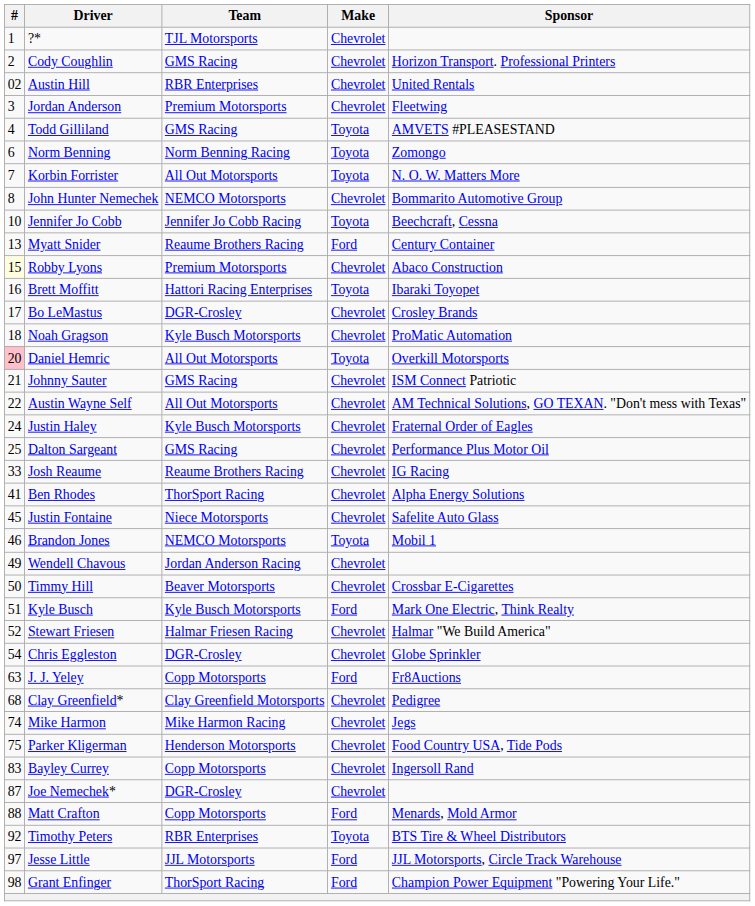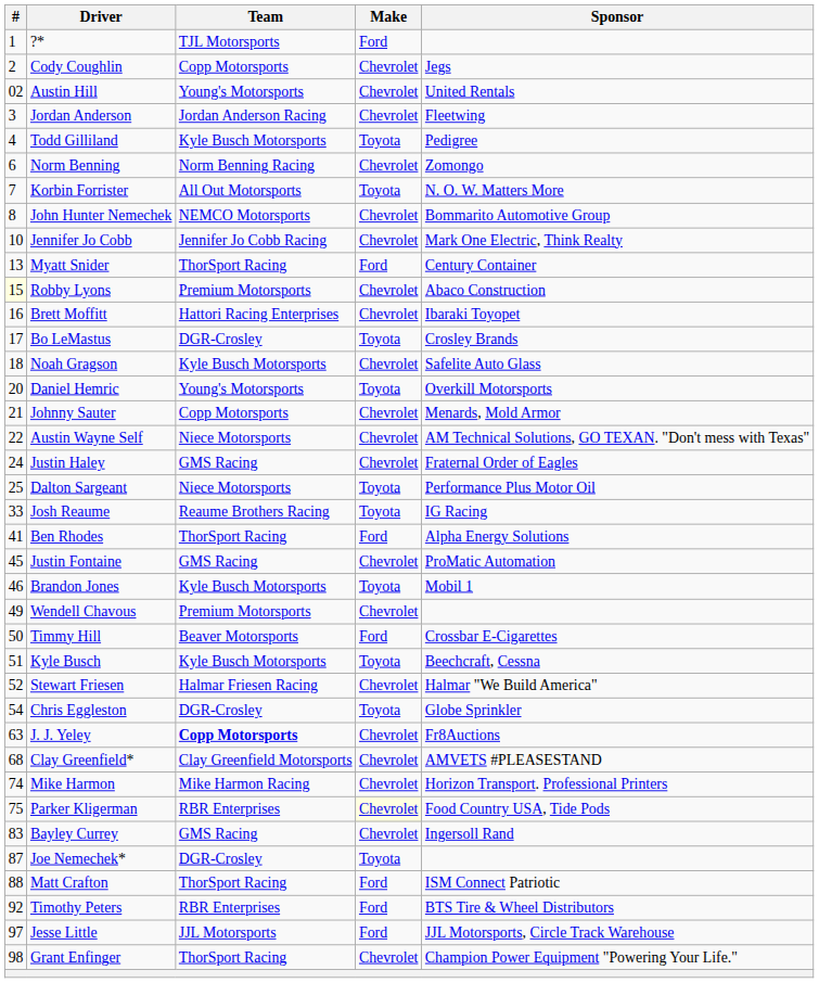?* | Make: Chevrolet -> Ford
Cody Coughlin | Team: GMS Racing -> Copp Motorsports
Cody Coughlin | Sponsor: Horizon Transport. Professional Printers -> Jegs
Austin Hill | Team: RBR Enterprises -> Young's Motorsports
Jordan Anderson | Team: Premium Motorsports -> Jordan Anderson Racing
Todd Gilliland | Team: GMS Racing -> Kyle Busch Motorsports
Todd Gilliland | Sponsor: AMVETS #PLEASESTAND -> Pedigree
Norm Benning | Make: Toyota -> Chevrolet
Jennifer Jo Cobb | Make: Toyota -> Chevrolet
Jennifer Jo Cobb | Sponsor: Beechcraft, Cessna -> Mark One Electric, Think Realty
Myatt Snider | Team: Reaume Brothers Racing -> ThorSport Racing
Brett Moffitt | Make: Toyota -> Chevrolet
Bo LeMastus | Make: Chevrolet -> Toyota
Noah Gragson | Sponsor: ProMatic Automation -> Safelite Auto Glass
Daniel Hemric | #: pink background -> no background
Daniel Hemric | Team: All Out Motorsports -> Young's Motorsports
Johnny Sauter | Team: GMS Racing -> Copp Motorsports
Johnny Sauter | Sponsor: ISM Connect Patriotic -> Menards, Mold Armor
Austin Wayne Self | Team: All Out Motorsports -> Niece Motorsports
Justin Haley | Team: Kyle Busch Motorsports -> GMS Racing
Dalton Sargeant | Team: GMS Racing -> Niece Motorsports
Dalton Sargeant | Make: Chevrolet -> Toyota
Josh Reaume | Make: Chevrolet -> Toyota
Ben Rhodes | Make: Chevrolet -> Ford
Justin Fontaine | Team: Niece Motorsports -> GMS Racing
Justin Fontaine | Sponsor: Safelite Auto Glass -> ProMatic Automation
Brandon Jones | Team: NEMCO Motorsports -> Kyle Busch Motorsports
Wendell Chavous | Team: Jordan Anderson Racing -> Premium Motorsports
Timmy Hill | Make: Chevrolet -> Ford
Kyle Busch | Make: Ford -> Toyota
Kyle Busch | Sponsor: Mark One Electric, Think Realty -> Beechcraft, Cessna
Chris Eggleston | Make: Chevrolet -> Toyota
J. J. Yeley | Team: normal -> bold
J. J. Yeley | Make: Ford -> Chevrolet
Clay Greenfield* | Sponsor: Pedigree -> AMVETS #PLEASESTAND
Mike Harmon | Sponsor: Jegs -> Horizon Transport. Professional Printers
Parker Kligerman | Team: Henderson Motorsports -> RBR Enterprises
Parker Kligerman | Make: no background -> lightyellow background
Bayley Currey | Team: Copp Motorsports -> GMS Racing
Joe Nemechek* | Make: Chevrolet -> Toyota
Matt Crafton | Team: Copp Motorsports -> ThorSport Racing
Matt Crafton | Sponsor: Menards, Mold Armor -> ISM Connect Patriotic
Timothy Peters | Make: Toyota -> Ford
Grant Enfinger | Make: Ford -> Chevrolet
